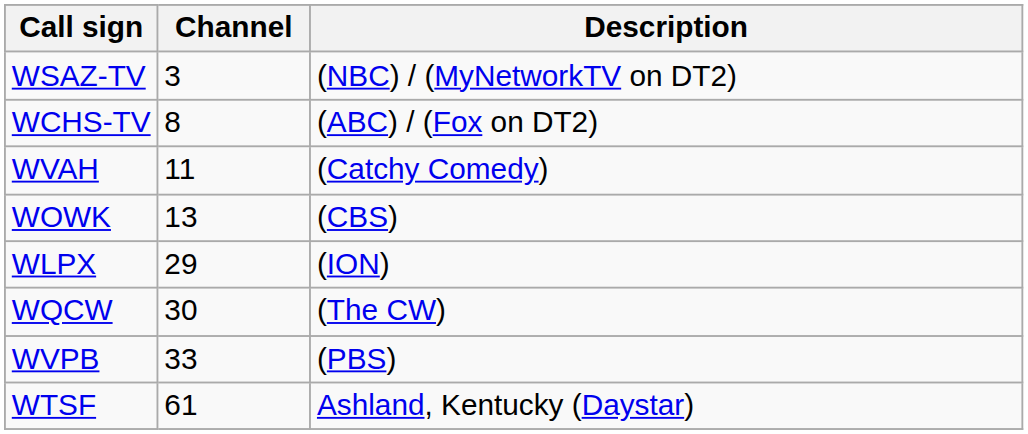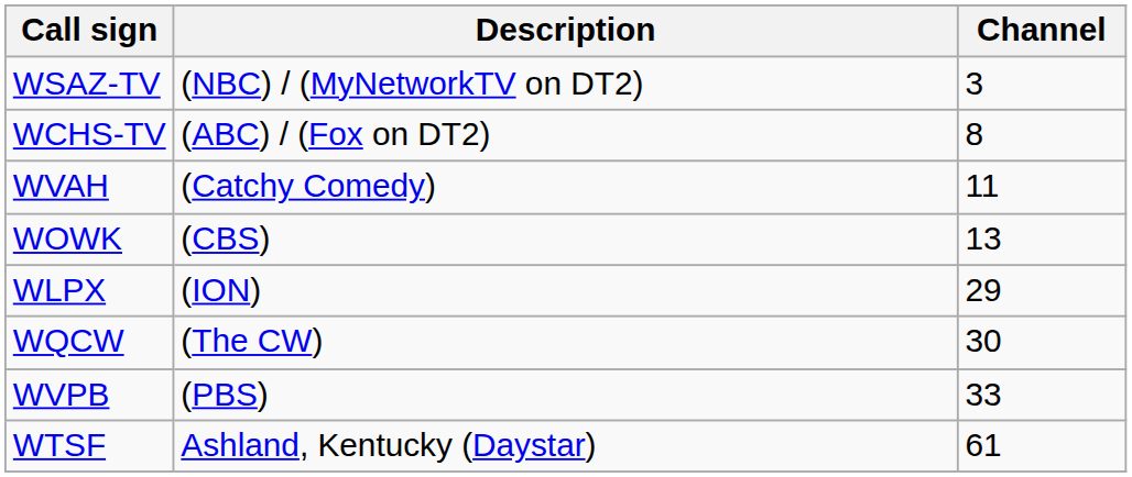columns swapped: Channel <-> Description
